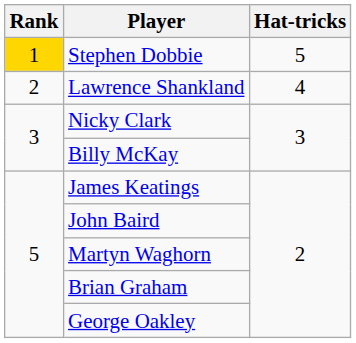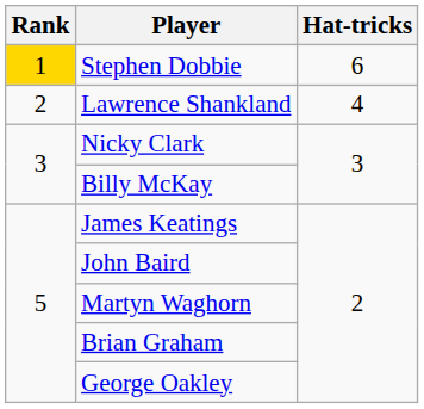Stephen Dobbie | Hat-tricks: 5 -> 6
